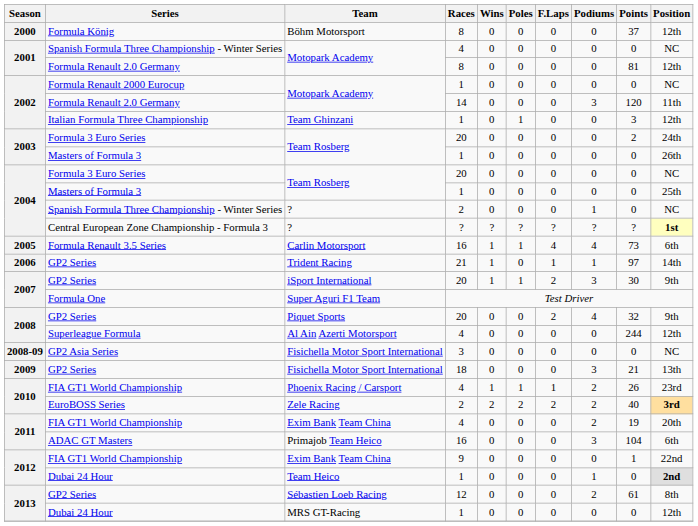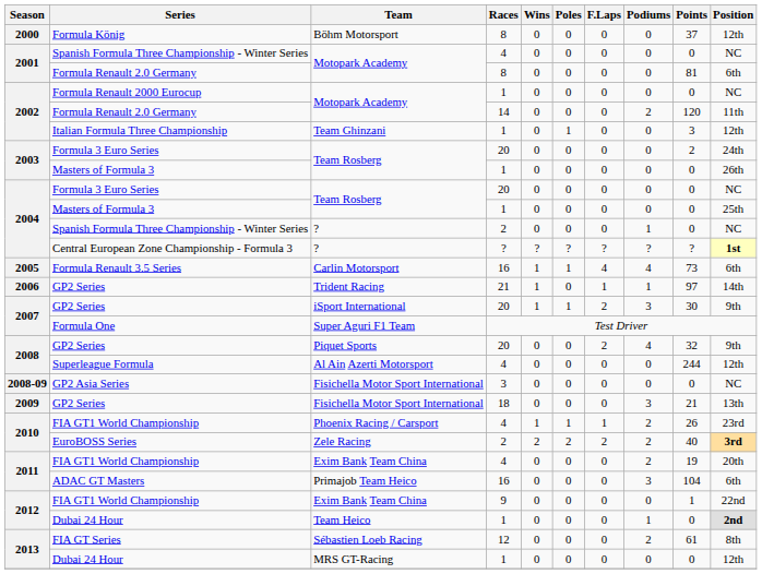Motopark Academy / 8 | Position: 12th -> 6th
Motopark Academy / 14 | Podiums: 3 -> 2
Sébastien Loeb Racing | Series: GP2 Series -> FIA GT Series
